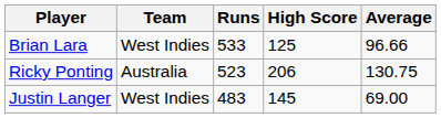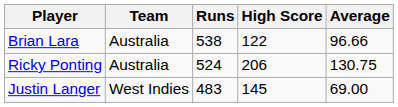Brian Lara | Team: West Indies -> Australia
Brian Lara | Runs: 533 -> 538
Brian Lara | High Score: 125 -> 122
Ricky Ponting | Runs: 523 -> 524
